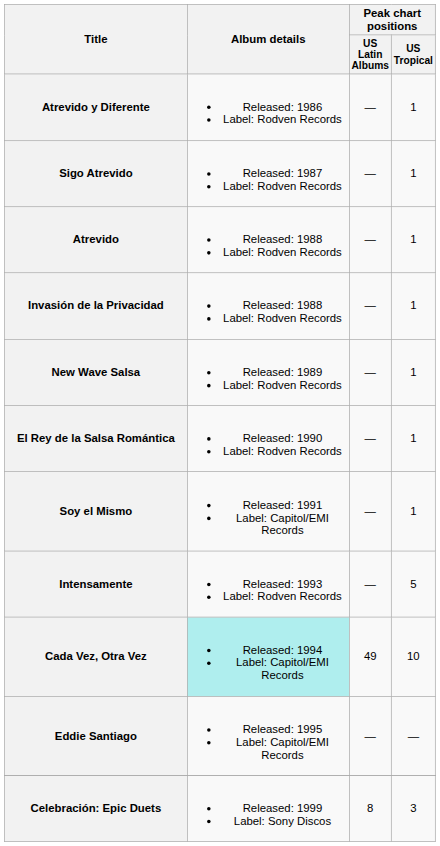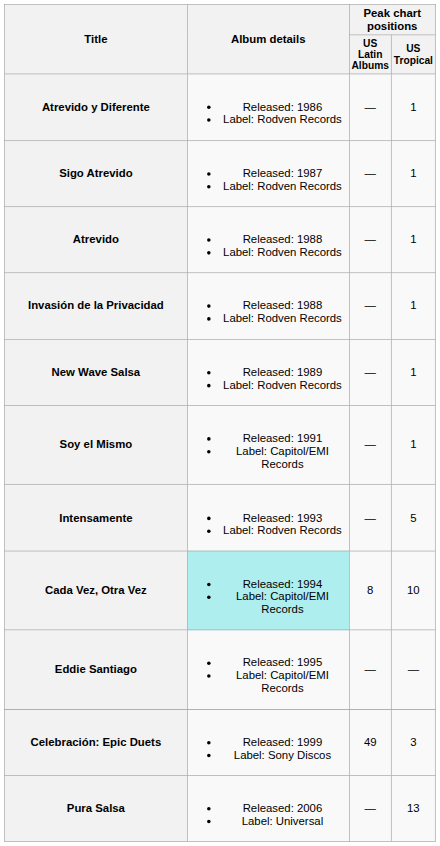- row: El Rey de la Salsa Romántica | Released: 1990 Label: Rodven Records | — | 1
Cada Vez, Otra Vez | Peak chart positions / US Latin Albums: 49 -> 8
Celebración: Epic Duets | Peak chart positions / US Latin Albums: 8 -> 49
+ row: Pura Salsa | Released: 2006 Label: Universal | — | 13
